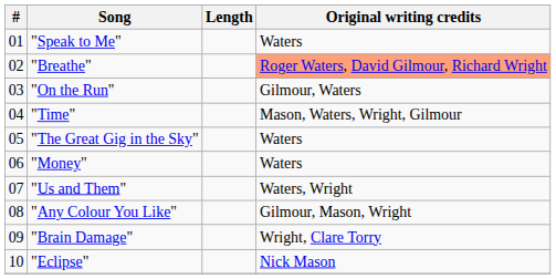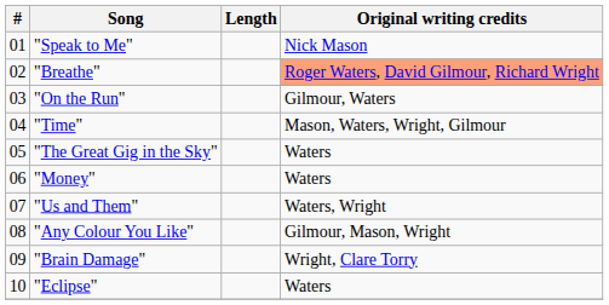"Speak to Me" | Original writing credits: Waters -> Nick Mason
"Eclipse" | Original writing credits: Nick Mason -> Waters
